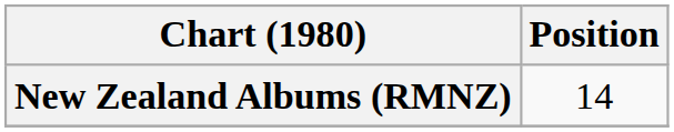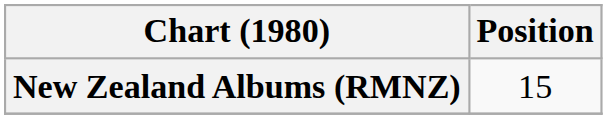New Zealand Albums (RMNZ) | Position: 14 -> 15
